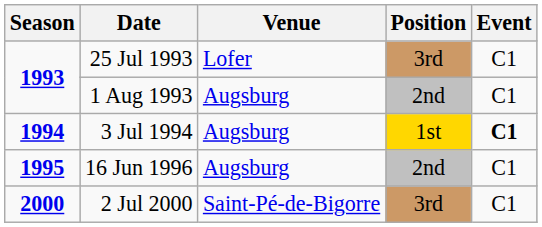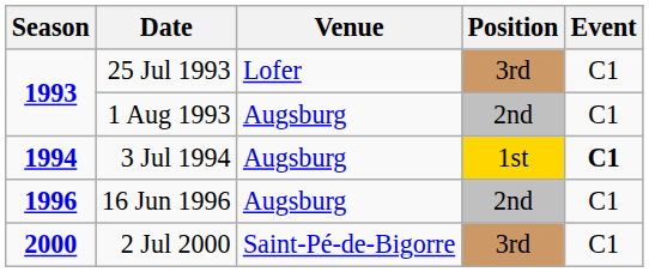16 Jun 1996 | Season: 1995 -> 1996
